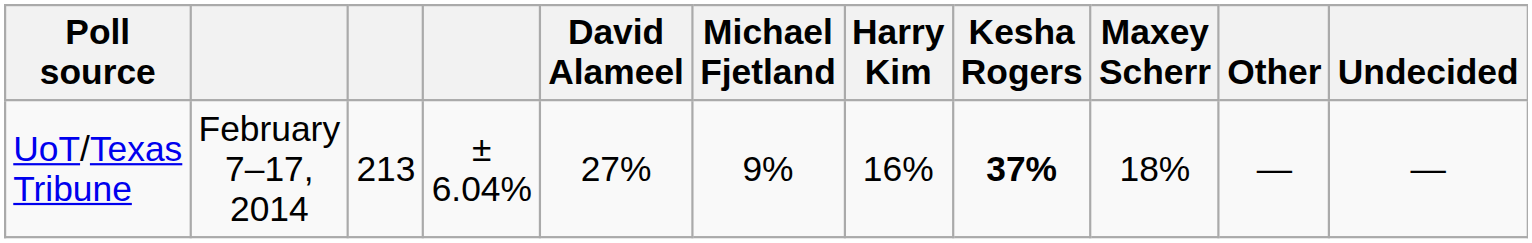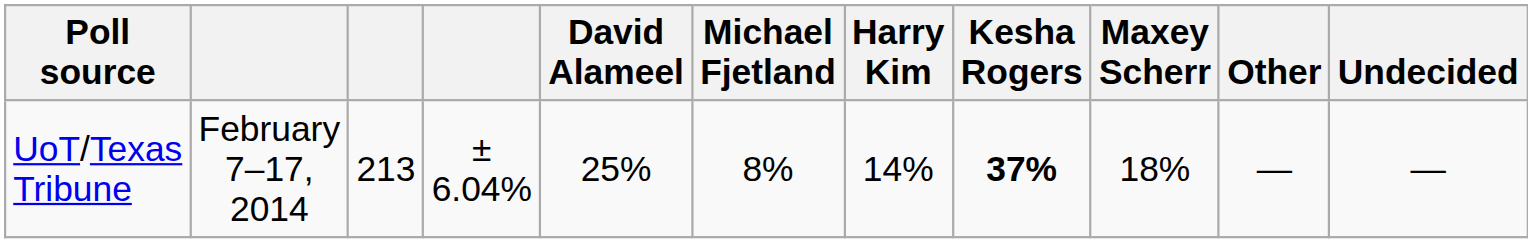UoT/Texas Tribune | David Alameel: 27% -> 25%
UoT/Texas Tribune | Michael Fjetland: 9% -> 8%
UoT/Texas Tribune | Harry Kim: 16% -> 14%
